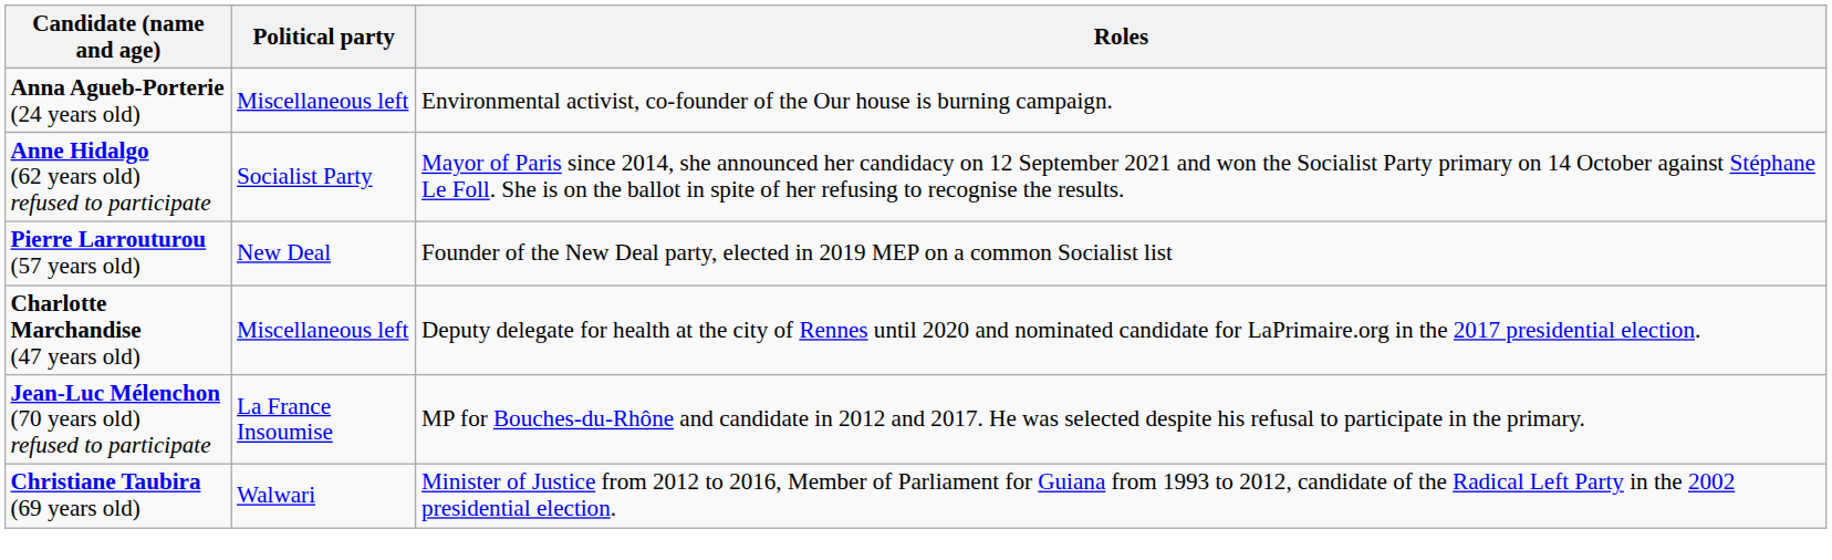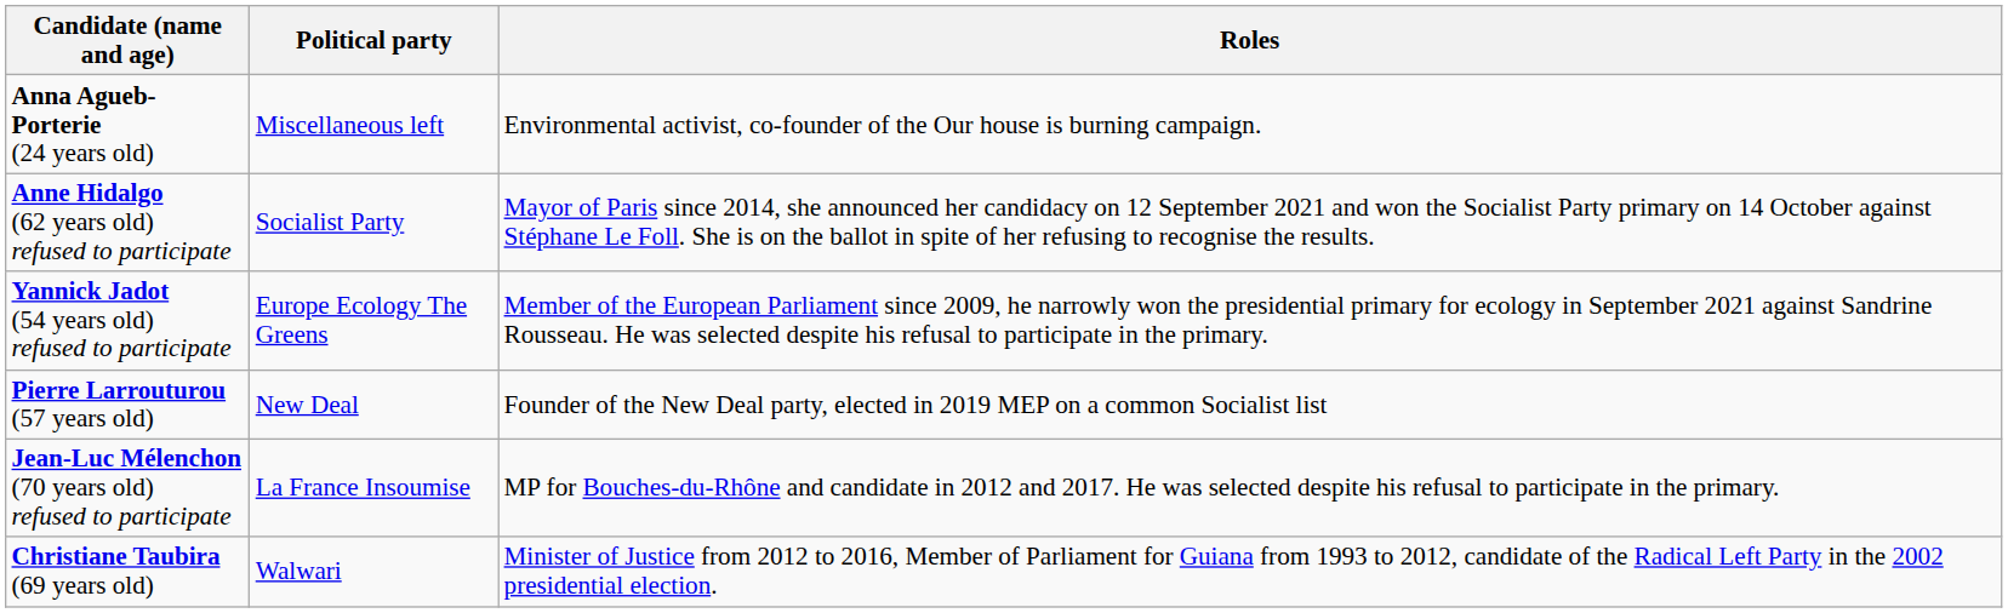+ row: Yannick Jadot (54 years old) refused to participate | Europe Ecology The Greens | Member of the European Parliament since 2009, he narrowly won the presidential primary for ecology in September 2021 against Sandrine Rousseau. He was selected despite his refusal to participate in the primary.
- row: Charlotte Marchandise (47 years old) | Miscellaneous left | Deputy delegate for health at the city of Rennes until 2020 and nominated candidate for LaPrimaire.org in the 2017 presidential election.
